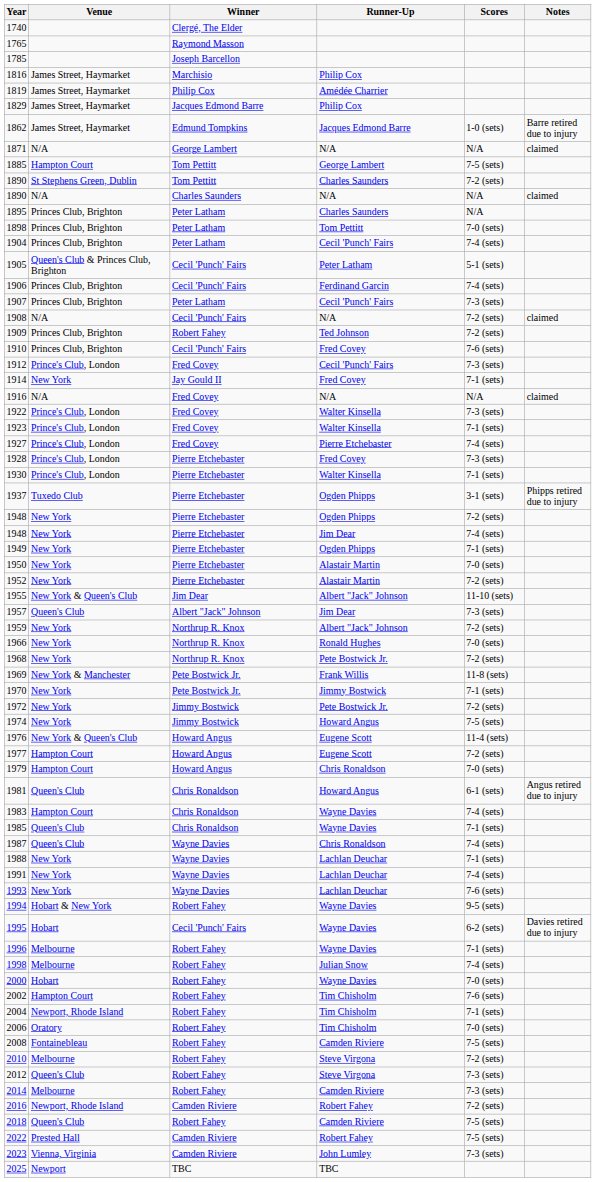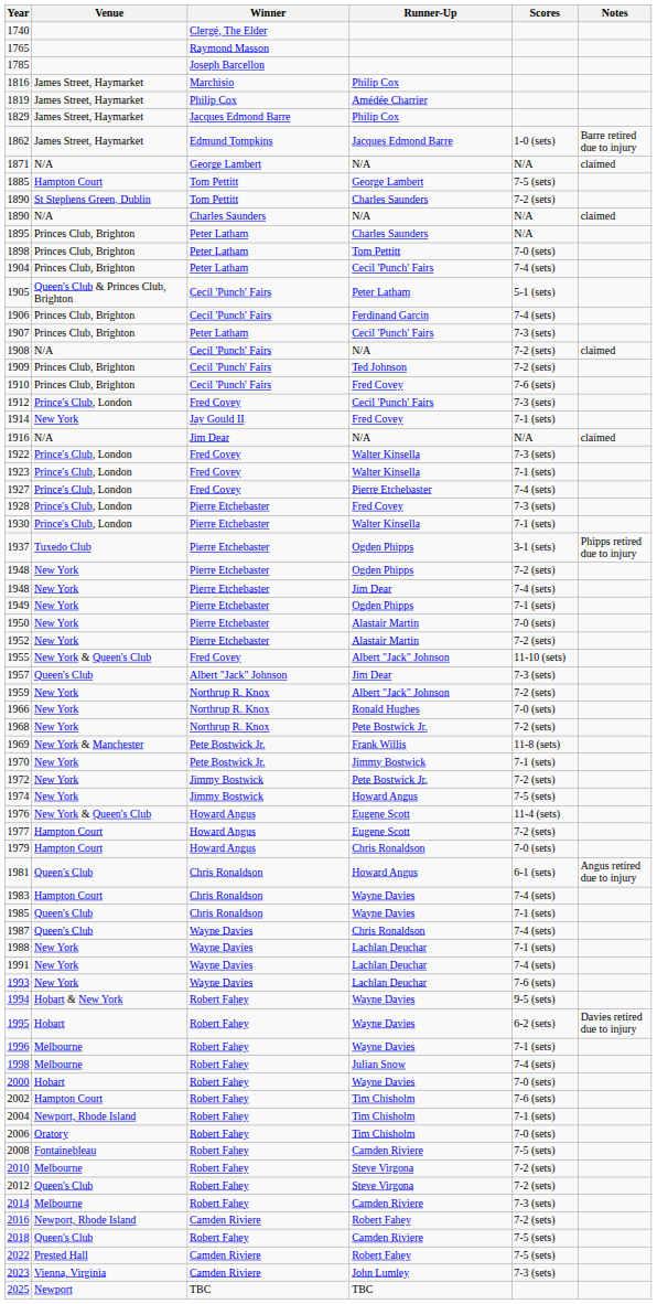1909 | Winner: Robert Fahey -> Cecil 'Punch' Fairs
1916 | Winner: Fred Covey -> Jim Dear
1955 | Winner: Jim Dear -> Fred Covey
1995 | Winner: Cecil 'Punch' Fairs -> Robert Fahey
2012 | Scores: 7-3 (sets) -> 7-2 (sets)
